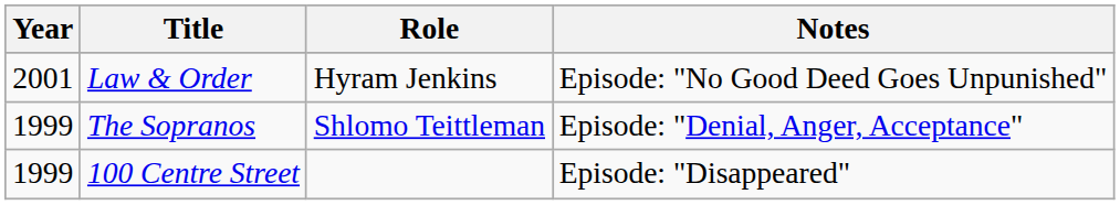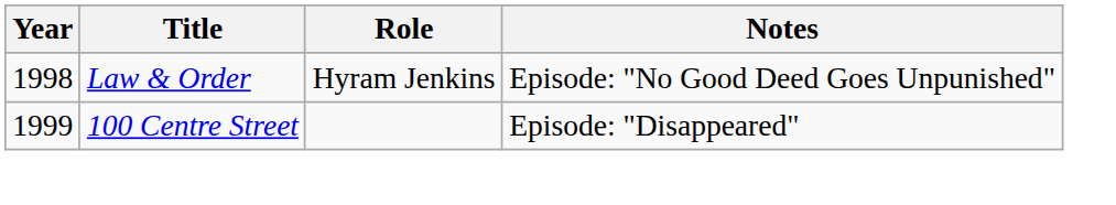Law & Order | Year: 2001 -> 1998
- row: 1999 | The Sopranos | Shlomo Teittleman | Episode: "Denial, Anger, Acceptance"
